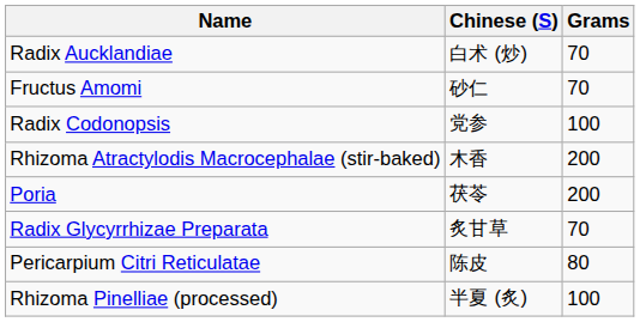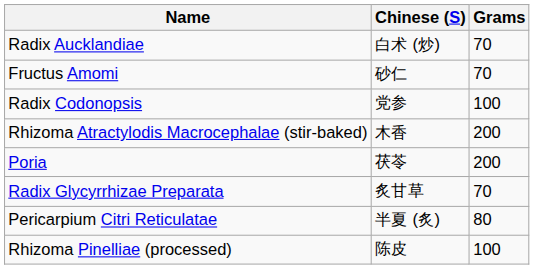Pericarpium Citri Reticulatae | Chinese (S): 陈皮 -> 半夏 (炙)
Rhizoma Pinelliae (processed) | Chinese (S): 半夏 (炙) -> 陈皮
